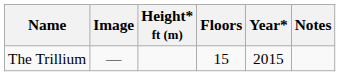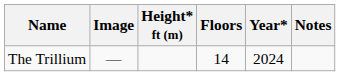The Trillium | Floors: 15 -> 14
The Trillium | Year*: 2015 -> 2024
